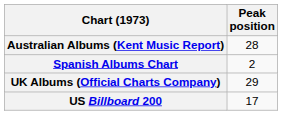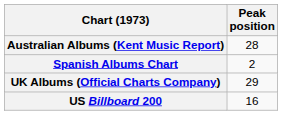US Billboard 200 | Peak position: 17 -> 16
